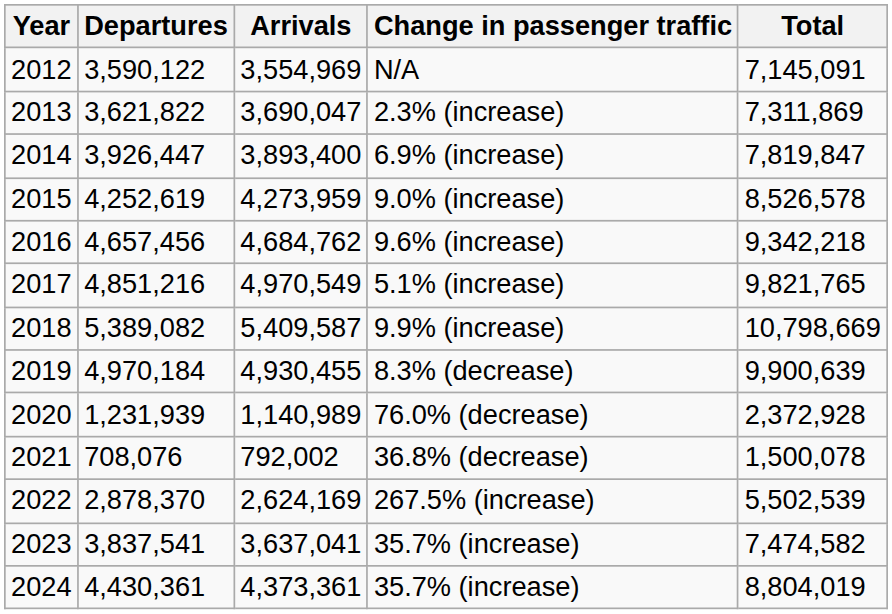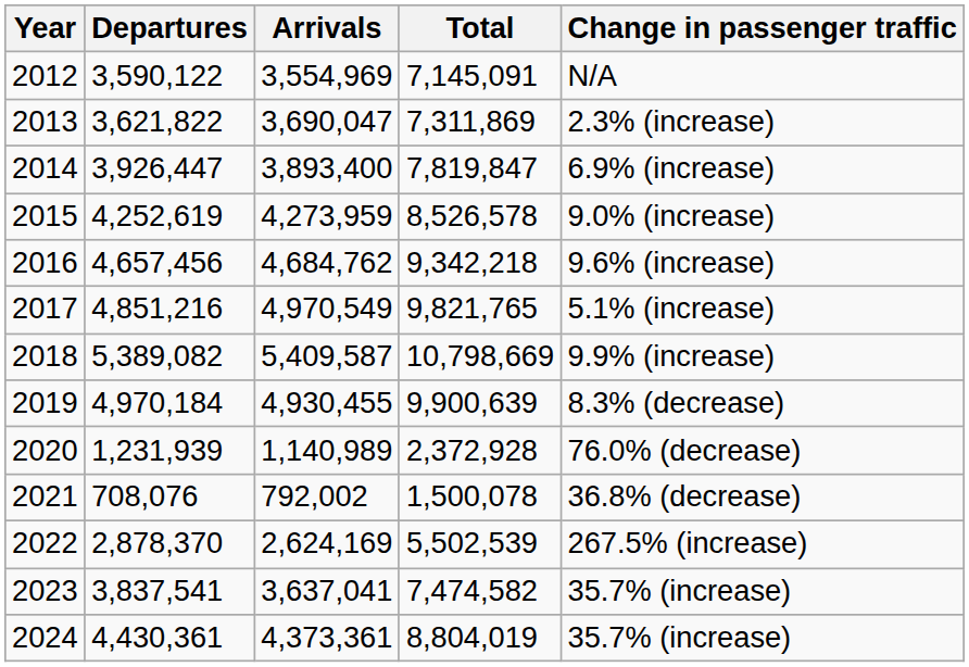columns swapped: Total <-> Change in passenger traffic
